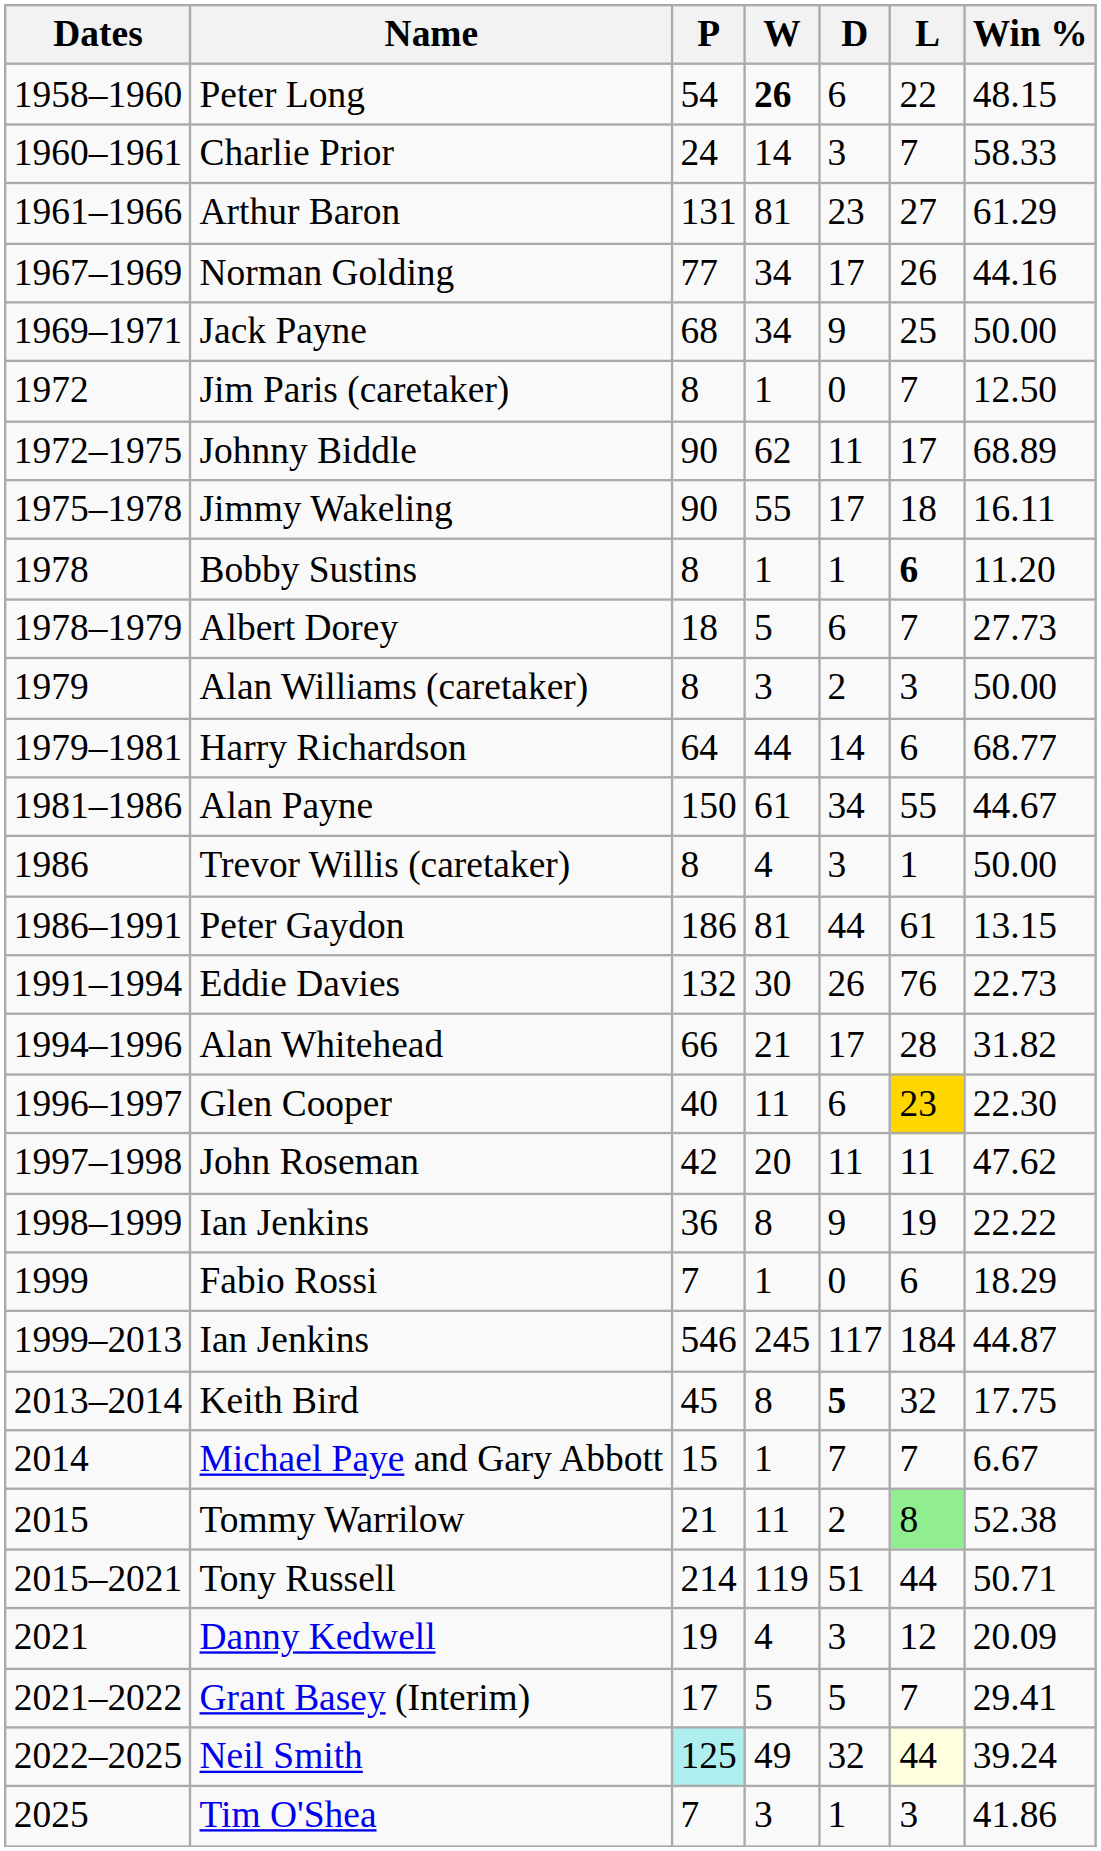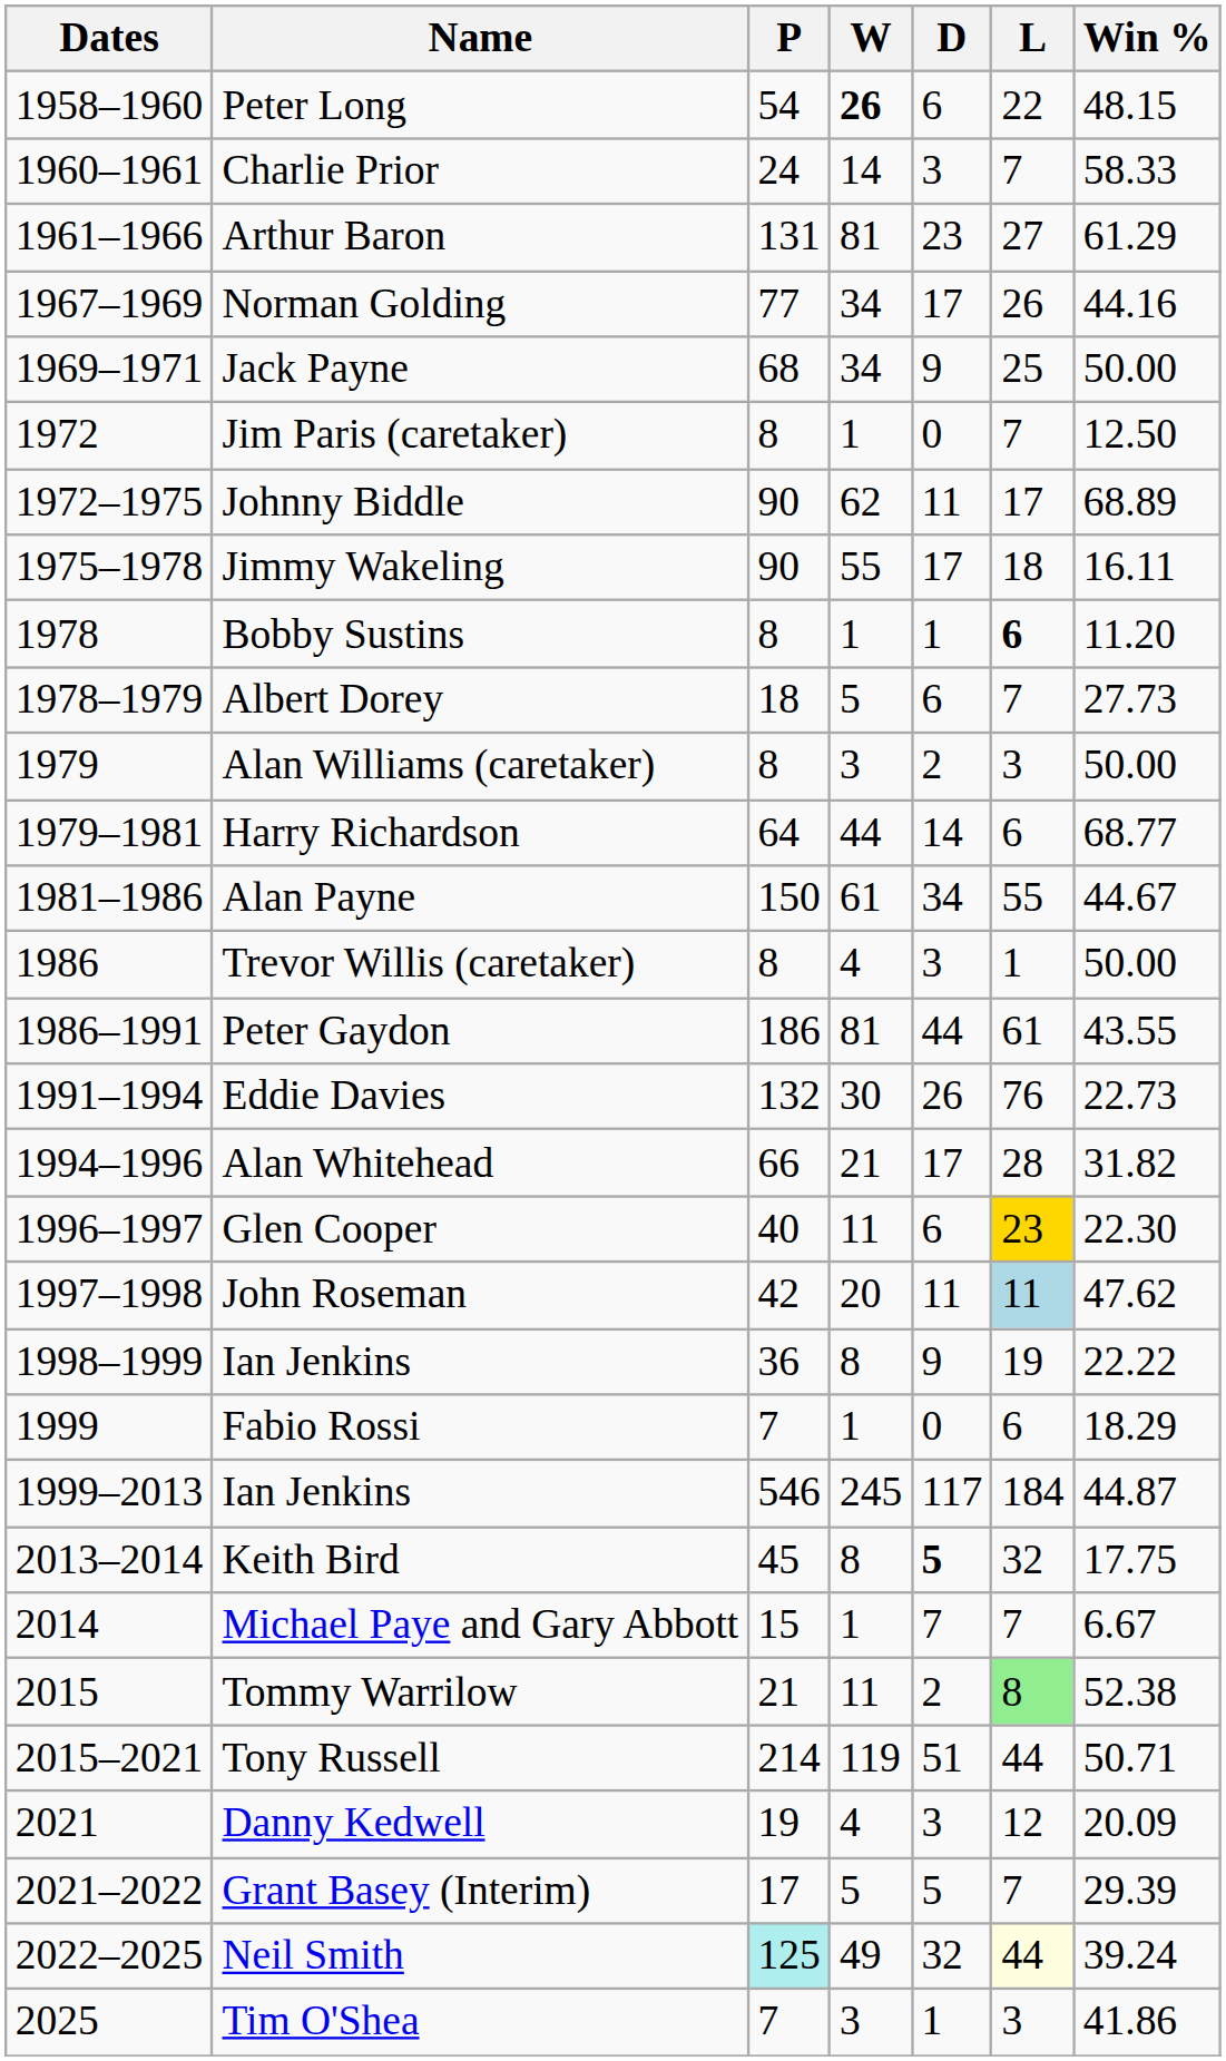Peter Gaydon | Win %: 13.15 -> 43.55
John Roseman | L: no background -> lightblue background
Grant Basey (Interim) | Win %: 29.41 -> 29.39
